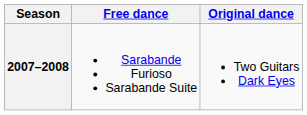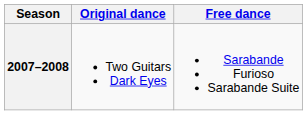columns swapped: Original dance <-> Free dance
